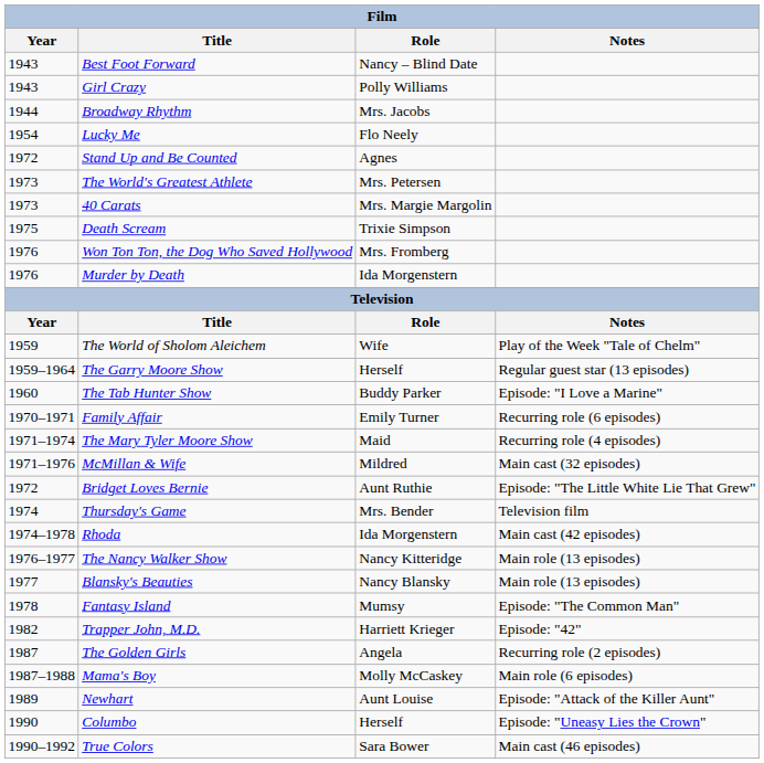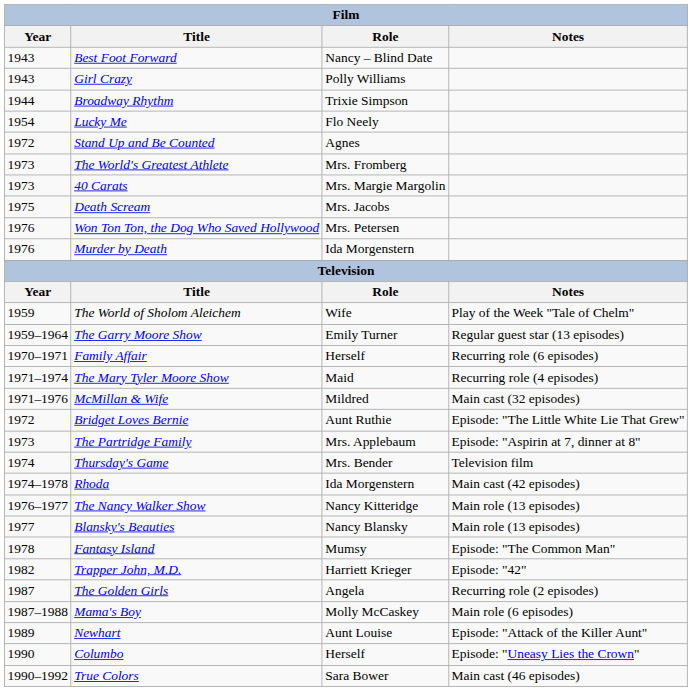Broadway Rhythm | Role: Mrs. Jacobs -> Trixie Simpson
The World's Greatest Athlete | Role: Mrs. Petersen -> Mrs. Fromberg
Death Scream | Role: Trixie Simpson -> Mrs. Jacobs
Won Ton Ton, the Dog Who Saved Hollywood | Role: Mrs. Fromberg -> Mrs. Petersen
The Garry Moore Show | Role: Herself -> Emily Turner
- row: 1960 | The Tab Hunter Show | Buddy Parker | Episode: "I Love a Marine"
Family Affair | Role: Emily Turner -> Herself
+ row: 1973 | The Partridge Family | Mrs. Applebaum | Episode: "Aspirin at 7, dinner at 8"
